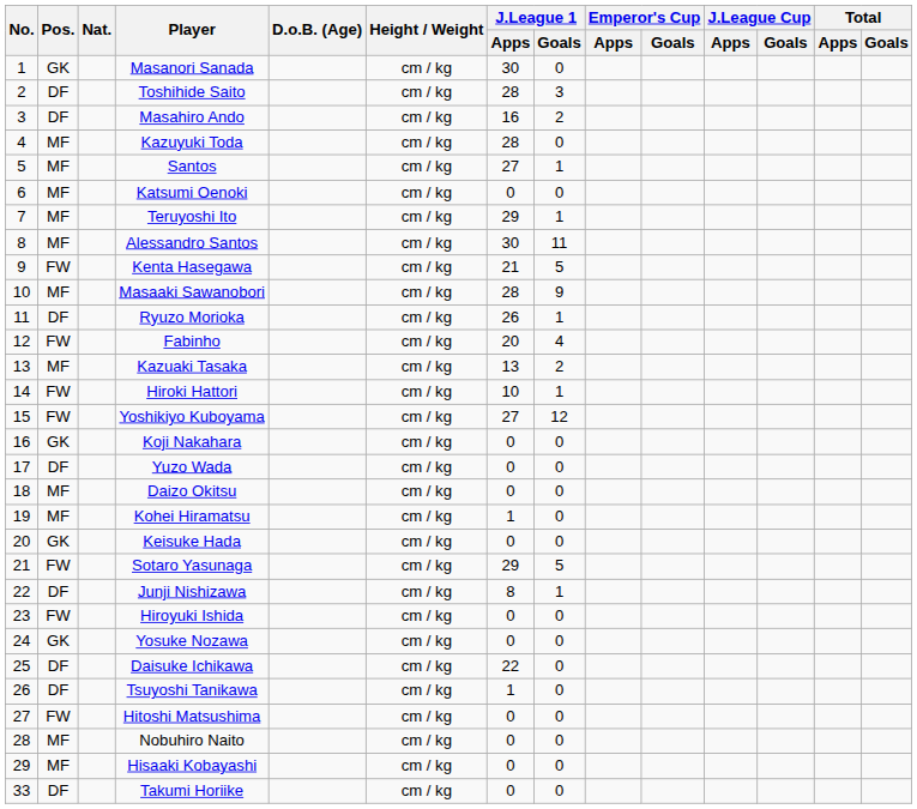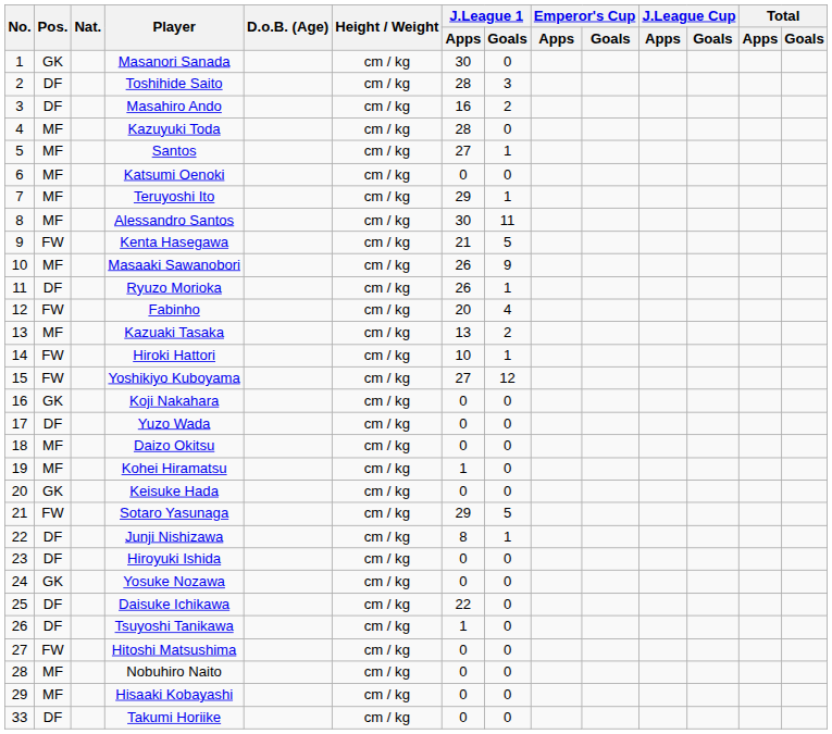Masaaki Sawanobori | J.League 1 / Apps: 28 -> 26
Hiroyuki Ishida | Pos.: FW -> DF
